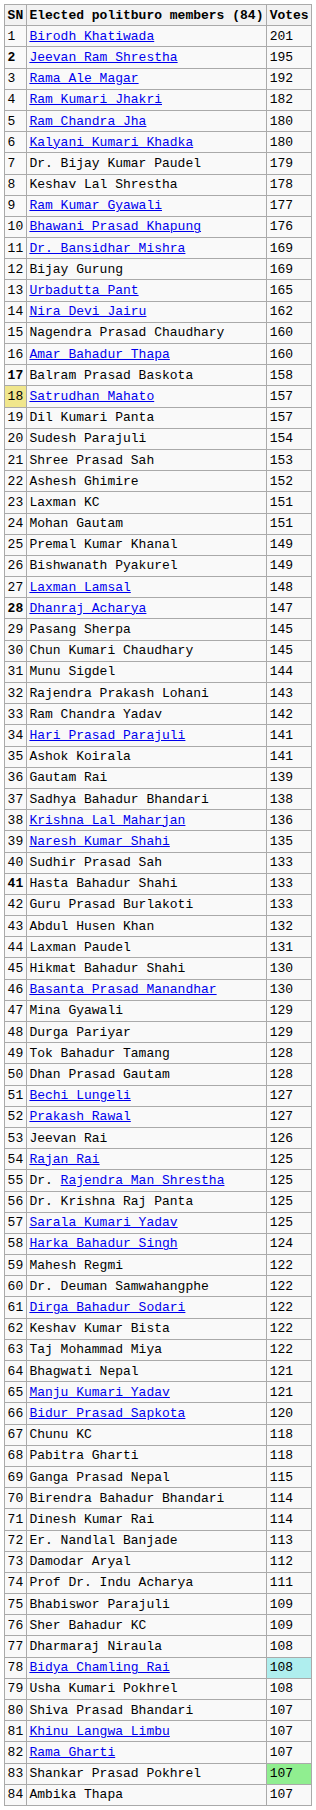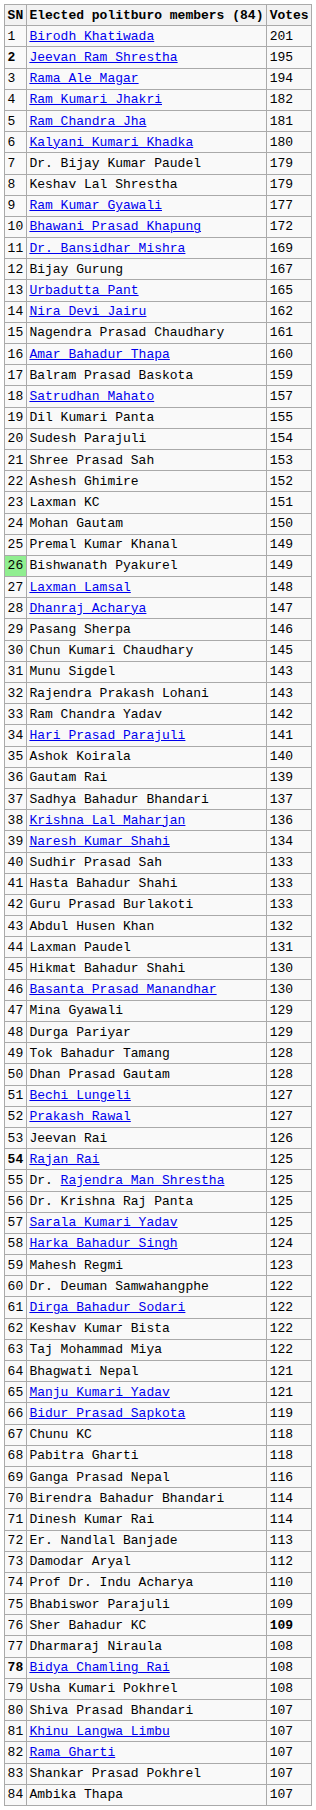Rama Ale Magar | Votes: 192 -> 194
Ram Chandra Jha | Votes: 180 -> 181
Keshav Lal Shrestha | Votes: 178 -> 179
Bhawani Prasad Khapung | Votes: 176 -> 172
Bijay Gurung | Votes: 169 -> 167
Nagendra Prasad Chaudhary | Votes: 160 -> 161
Balram Prasad Baskota | SN: bold -> normal
Balram Prasad Baskota | Votes: 158 -> 159
Satrudhan Mahato | SN: khaki background -> no background
Dil Kumari Panta | Votes: 157 -> 155
Mohan Gautam | Votes: 151 -> 150
Bishwanath Pyakurel | SN: no background -> lightgreen background
Dhanraj Acharya | SN: bold -> normal
Pasang Sherpa | Votes: 145 -> 146
Munu Sigdel | Votes: 144 -> 143
Ashok Koirala | Votes: 141 -> 140
Sadhya Bahadur Bhandari | Votes: 138 -> 137
Naresh Kumar Shahi | Votes: 135 -> 134
Hasta Bahadur Shahi | SN: bold -> normal
Rajan Rai | SN: normal -> bold
Mahesh Regmi | Votes: 122 -> 123
Bidur Prasad Sapkota | Votes: 120 -> 119
Ganga Prasad Nepal | Votes: 115 -> 116
Prof Dr. Indu Acharya | Votes: 111 -> 110
Sher Bahadur KC | Votes: normal -> bold
Bidya Chamling Rai | SN: normal -> bold
Bidya Chamling Rai | Votes: paleturquoise background -> no background
Shankar Prasad Pokhrel | Votes: lightgreen background -> no background
